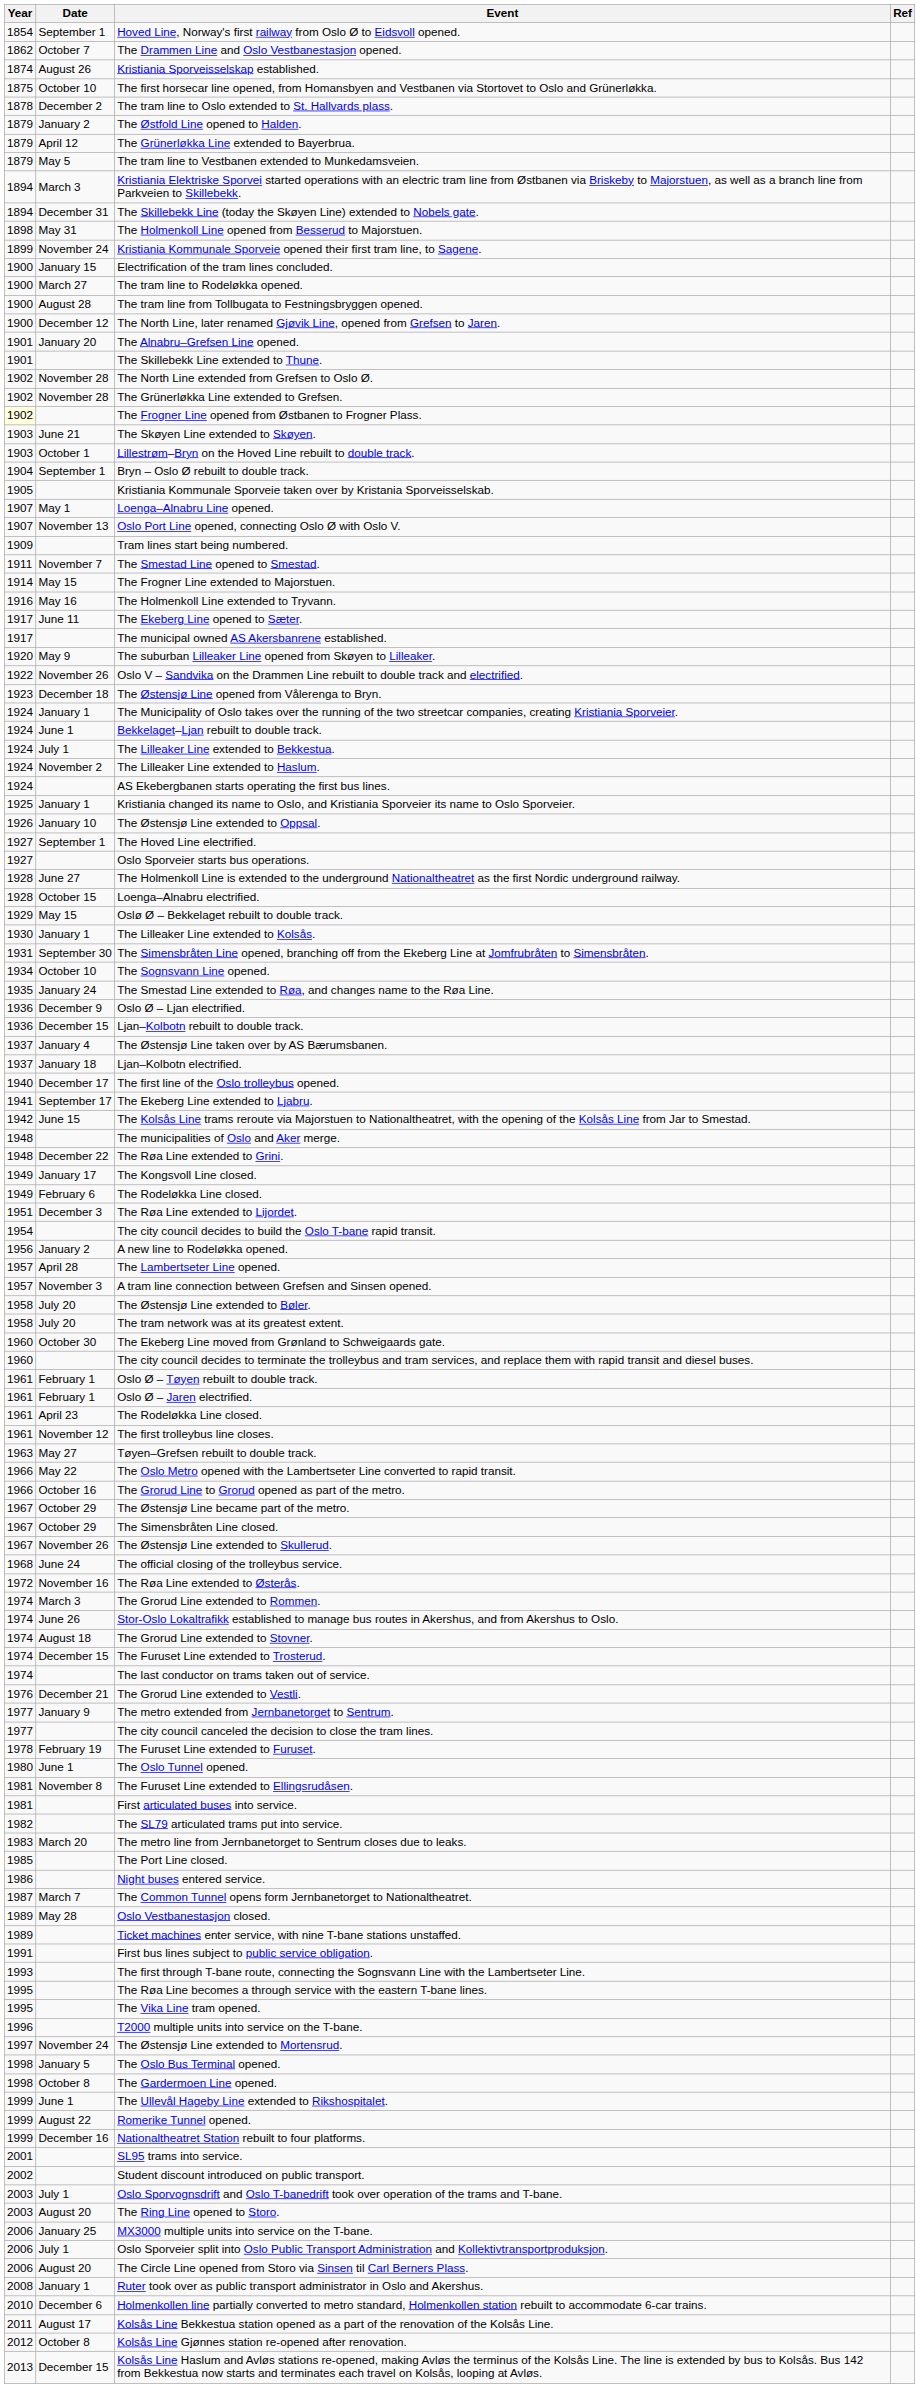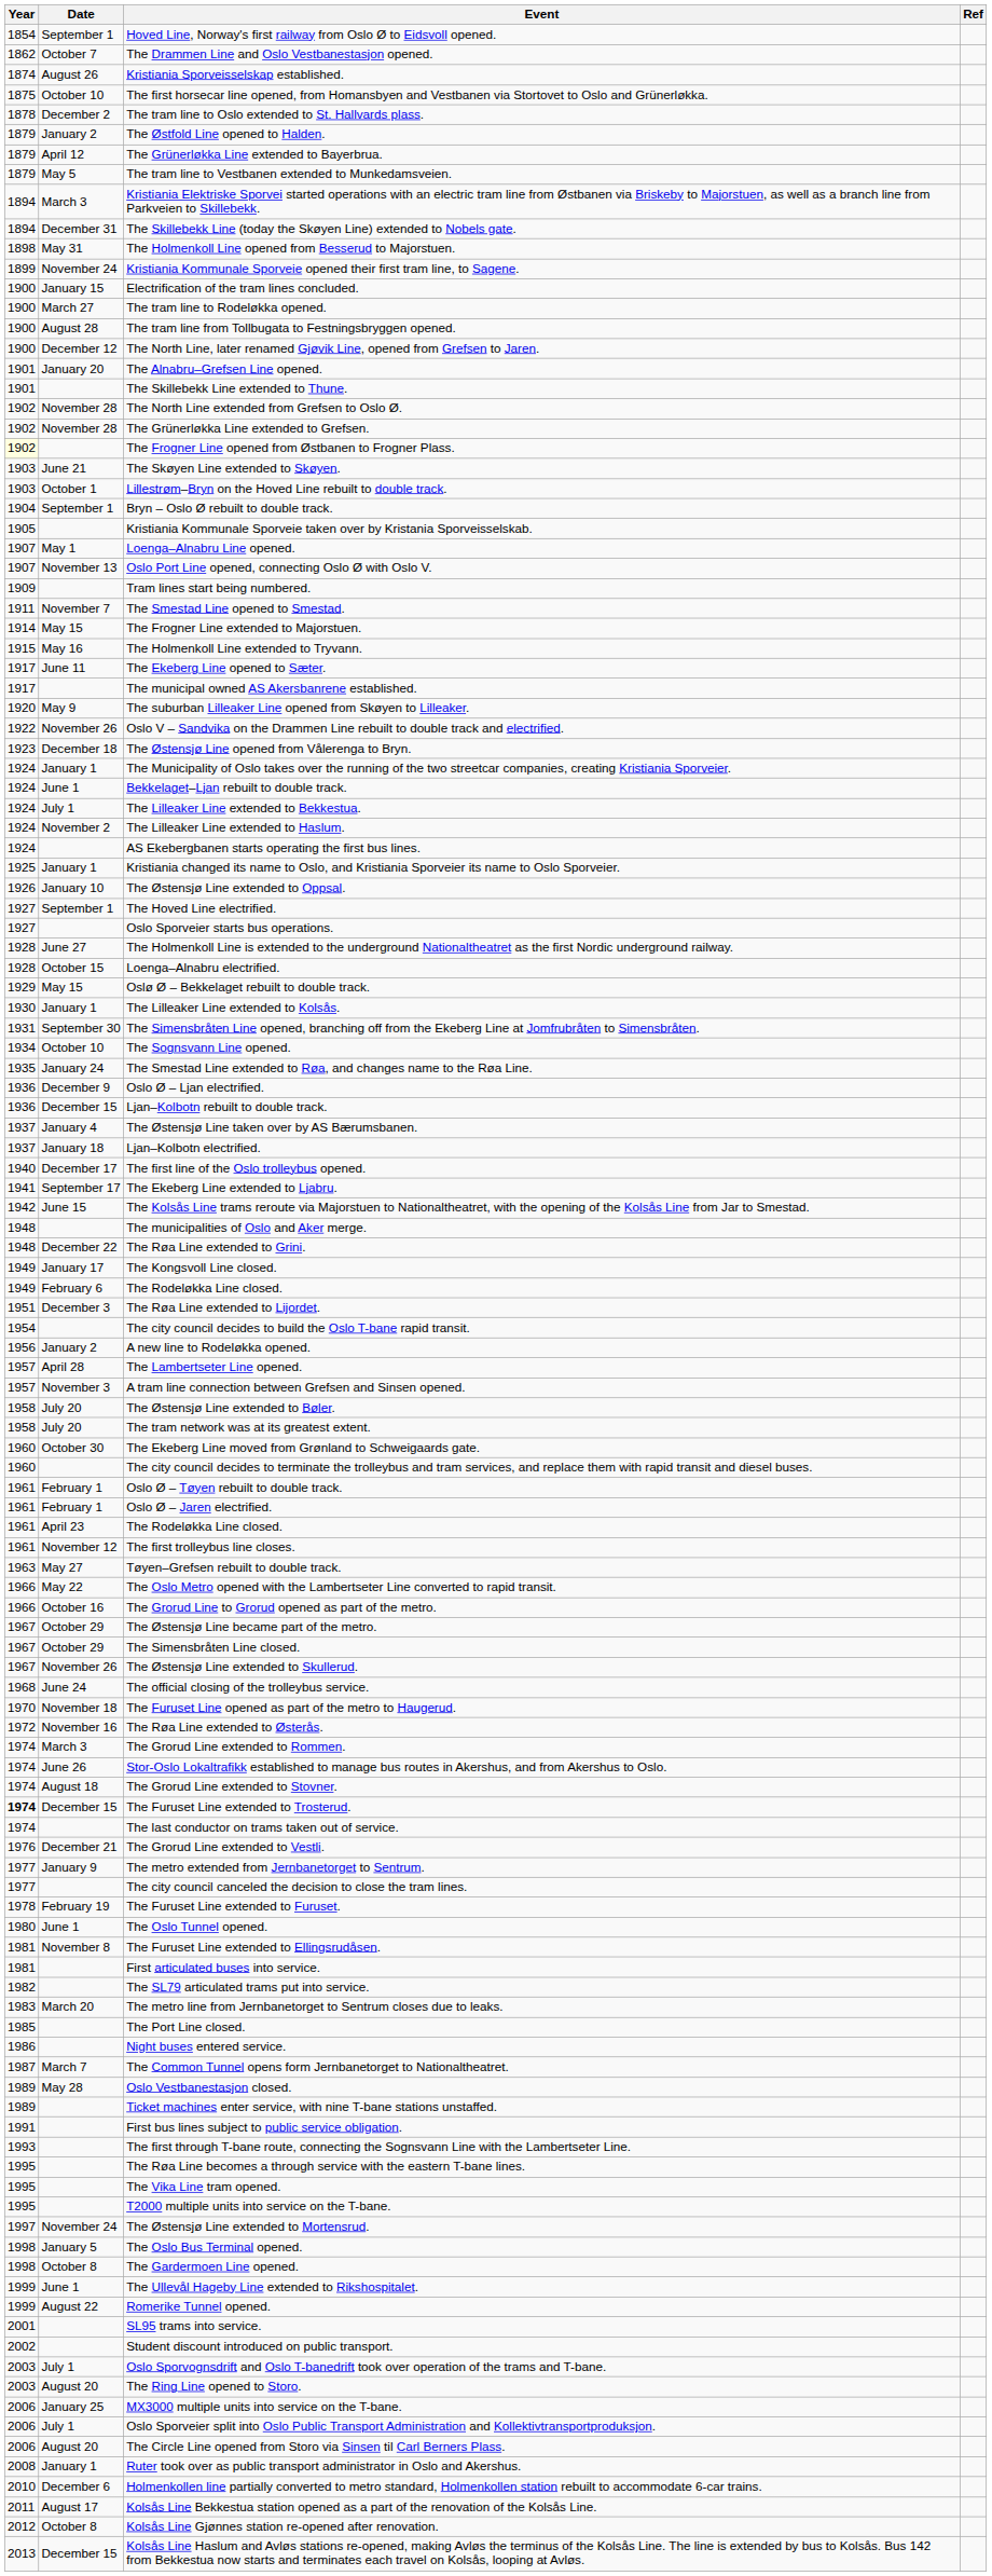The Holmenkoll Line extended to Tryvann. | Year: 1916 -> 1915
+ row: 1970 | November 18 | The Furuset Line opened as part of the metro to Haugerud.
The Furuset Line extended to Trosterud. | Year: normal -> bold
T2000 multiple units into service on the T-bane. | Year: 1996 -> 1995
- row: 1999 | December 16 | Nationaltheatret Station rebuilt to four platforms.
